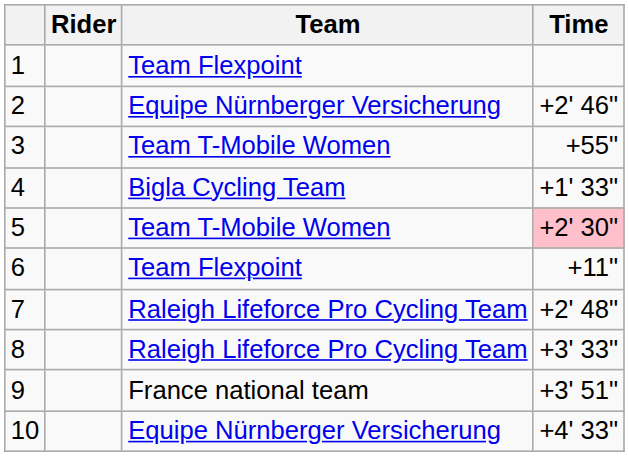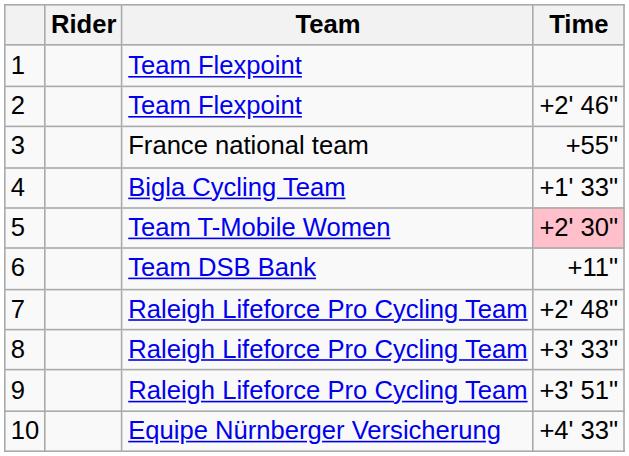2 | Team: Equipe Nürnberger Versicherung -> Team Flexpoint
3 | Team: Team T-Mobile Women -> France national team
6 | Team: Team Flexpoint -> Team DSB Bank
9 | Team: France national team -> Raleigh Lifeforce Pro Cycling Team
